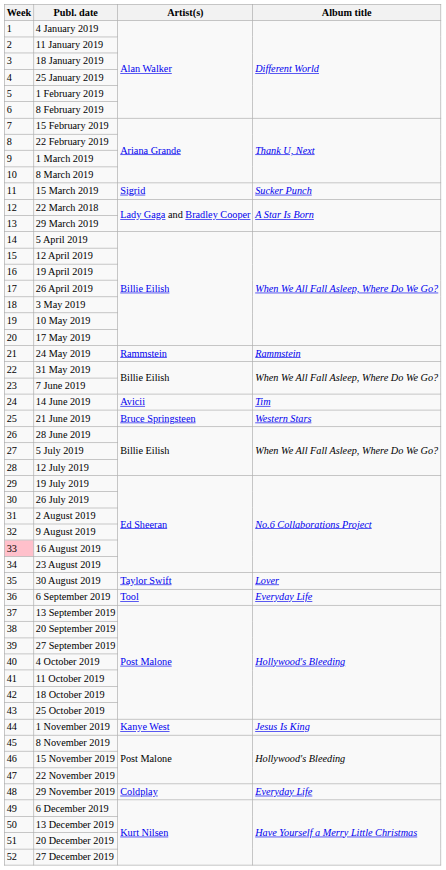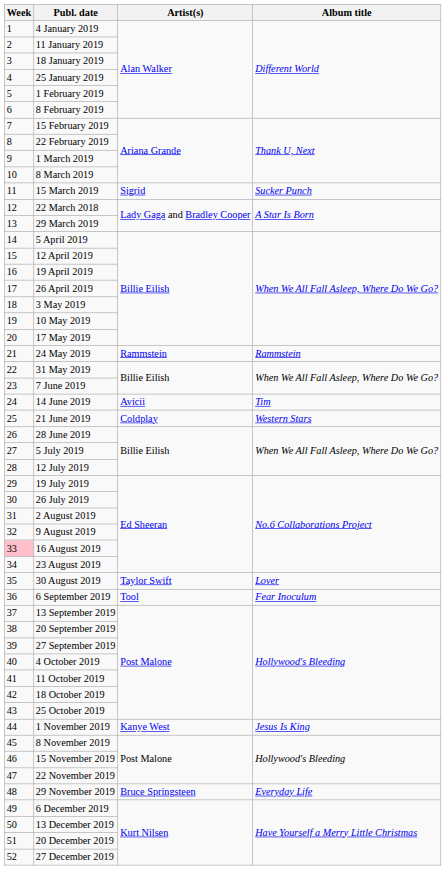21 June 2019 | Artist(s): Bruce Springsteen -> Coldplay
6 September 2019 | Album title: Everyday Life -> Fear Inoculum
29 November 2019 | Artist(s): Coldplay -> Bruce Springsteen
